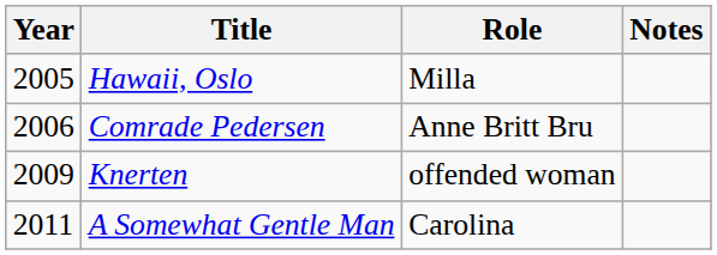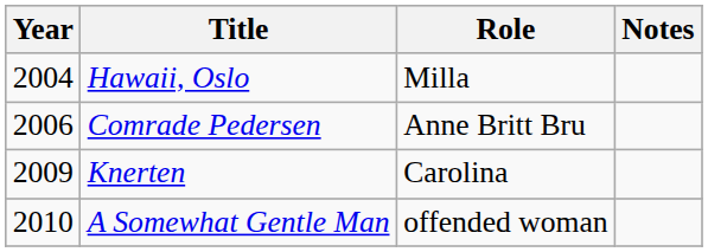Hawaii, Oslo | Year: 2005 -> 2004
Knerten | Role: offended woman -> Carolina
A Somewhat Gentle Man | Year: 2011 -> 2010
A Somewhat Gentle Man | Role: Carolina -> offended woman
